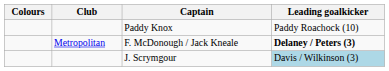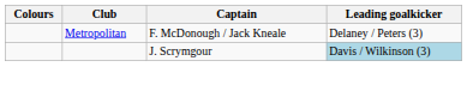- row: Paddy Knox | Paddy Roachock (10)
F. McDonough / Jack Kneale | Leading goalkicker: bold -> normal
